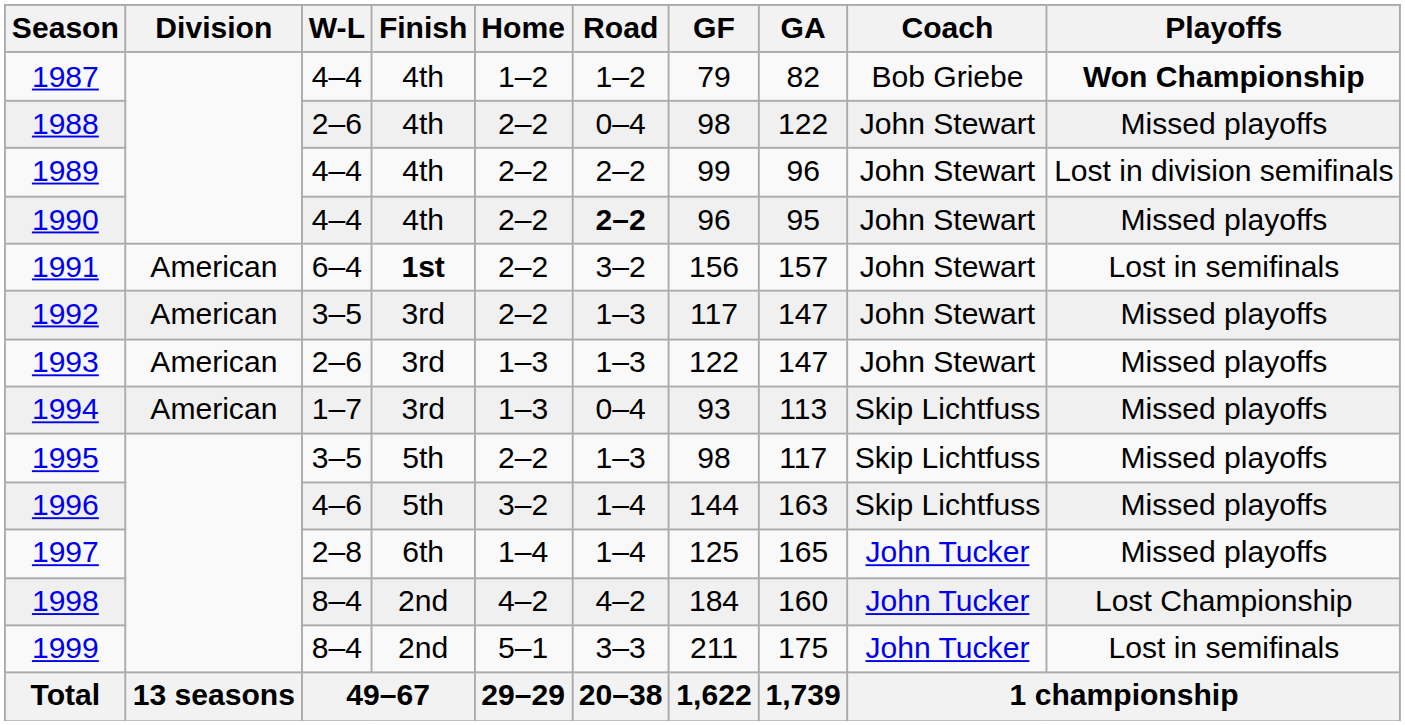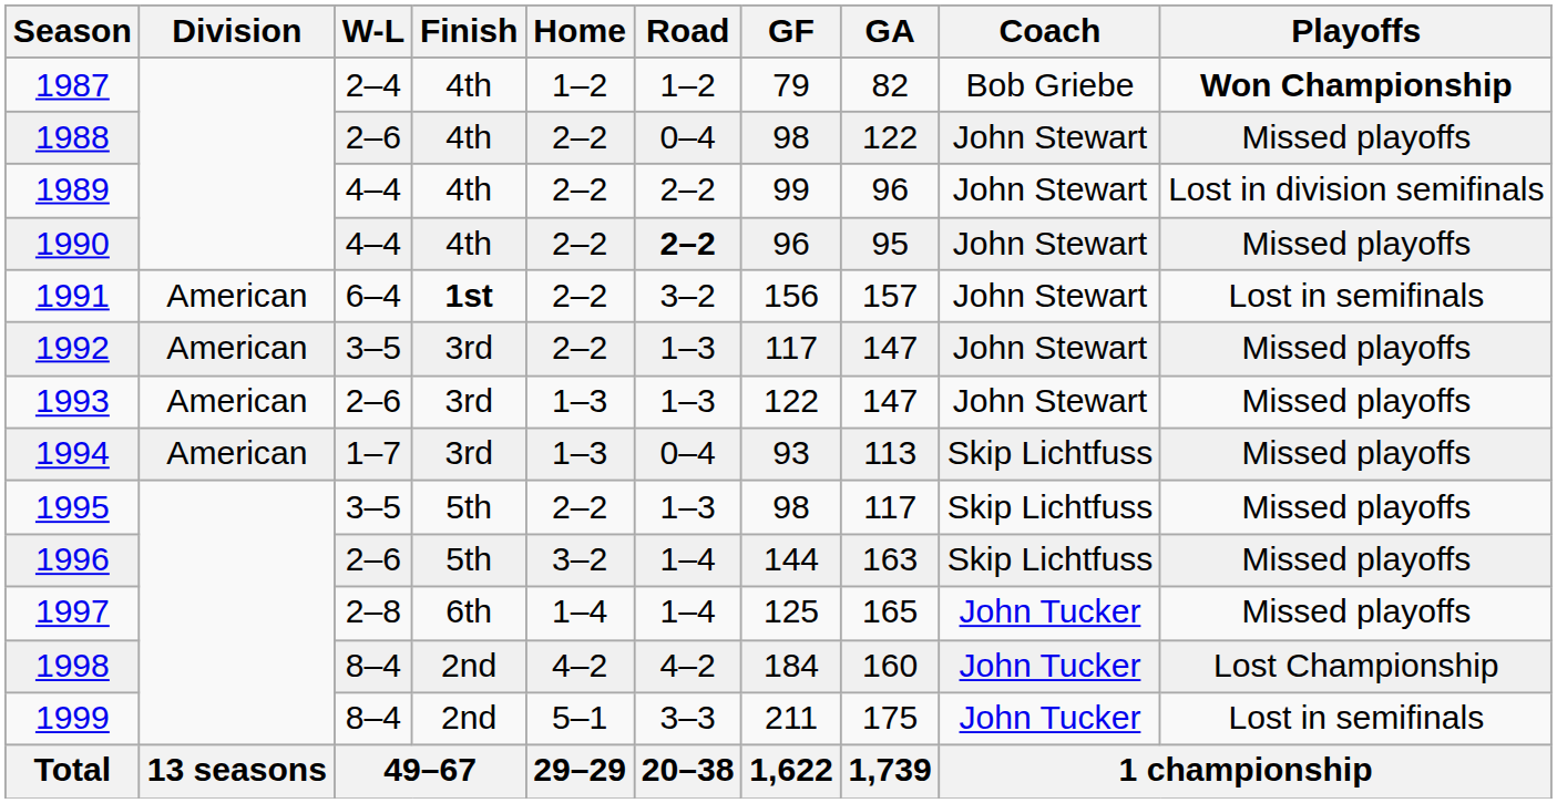1987 | W-L: 4–4 -> 2–4
1996 | W-L: 4–6 -> 2–6
